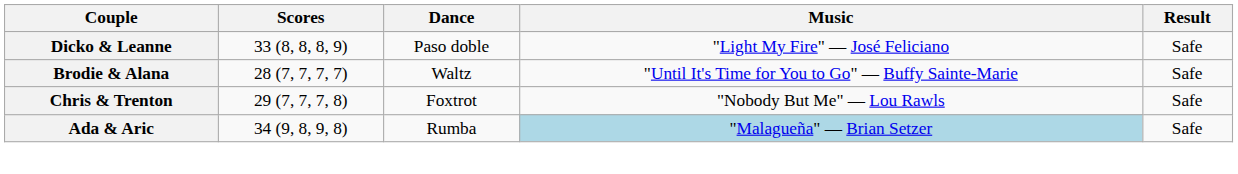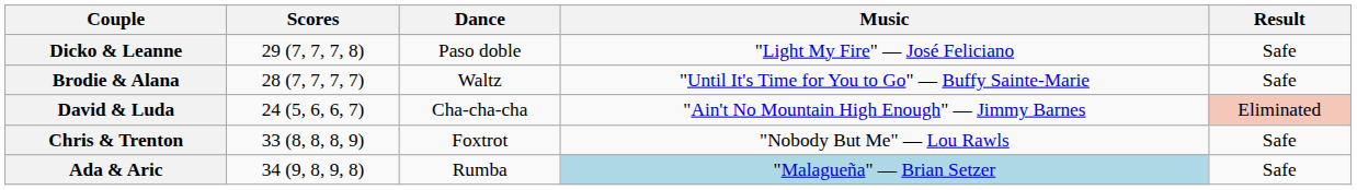Dicko & Leanne | Scores: 33 (8, 8, 8, 9) -> 29 (7, 7, 7, 8)
+ row: David & Luda | 24 (5, 6, 6, 7) | Cha-cha-cha | "Ain't No Mountain High Enough" — Jimmy Barnes | Eliminated
Chris & Trenton | Scores: 29 (7, 7, 7, 8) -> 33 (8, 8, 8, 9)
